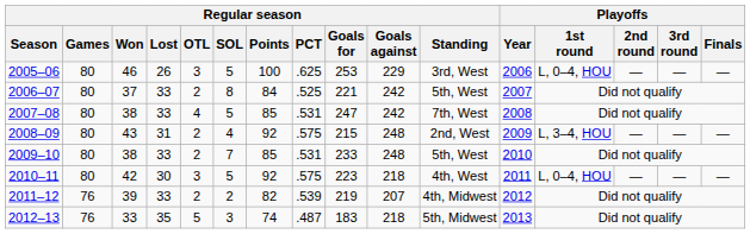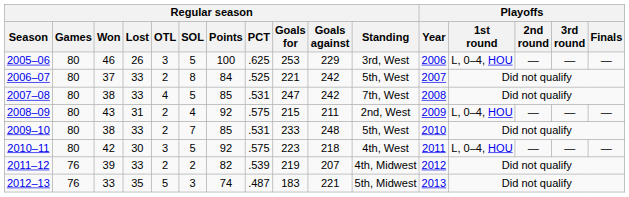2008–09 | Regular season / Goals against: 248 -> 211
2008–09 | Playoffs / 1st round: L, 3–4, HOU -> L, 0–4, HOU
2012–13 | Regular season / Goals against: 218 -> 221
